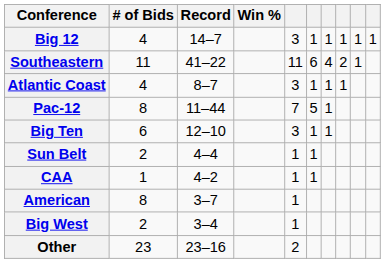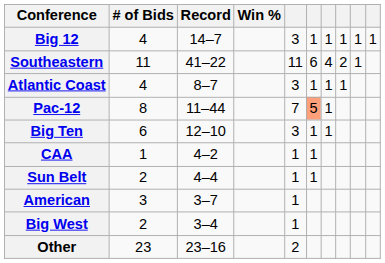Pac-12 | column 6: no background -> lightsalmon background
rows swapped: Sun Belt <-> CAA
American | # of Bids: 8 -> 3
